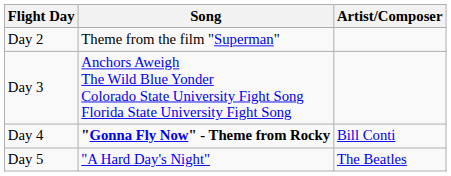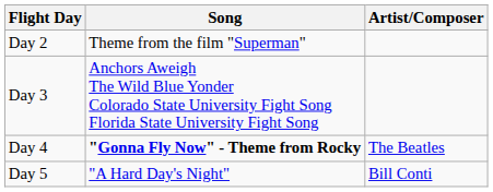Day 4 | Artist/Composer: Bill Conti -> The Beatles
Day 5 | Artist/Composer: The Beatles -> Bill Conti
